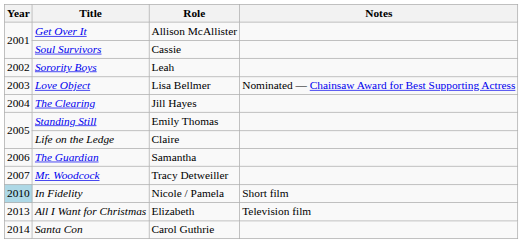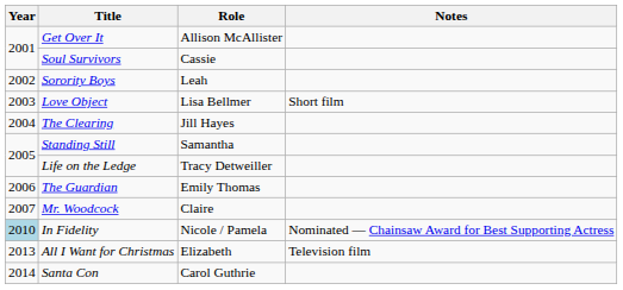Love Object | Notes: Nominated — Chainsaw Award for Best Supporting Actress -> Short film
Standing Still | Role: Emily Thomas -> Samantha
Life on the Ledge | Role: Claire -> Tracy Detweiller
The Guardian | Role: Samantha -> Emily Thomas
Mr. Woodcock | Role: Tracy Detweiller -> Claire
In Fidelity | Notes: Short film -> Nominated — Chainsaw Award for Best Supporting Actress
